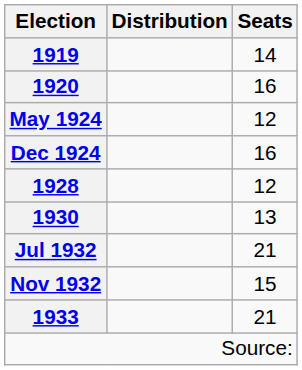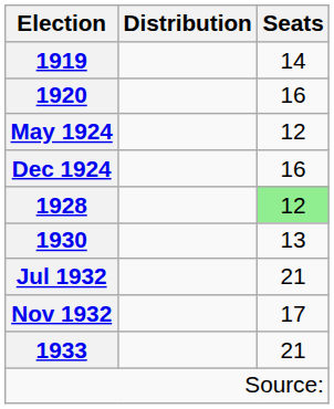1928 | Seats: no background -> lightgreen background
Nov 1932 | Seats: 15 -> 17
